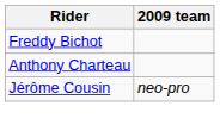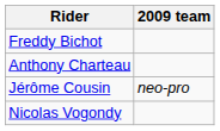+ row: Nicolas Vogondy
